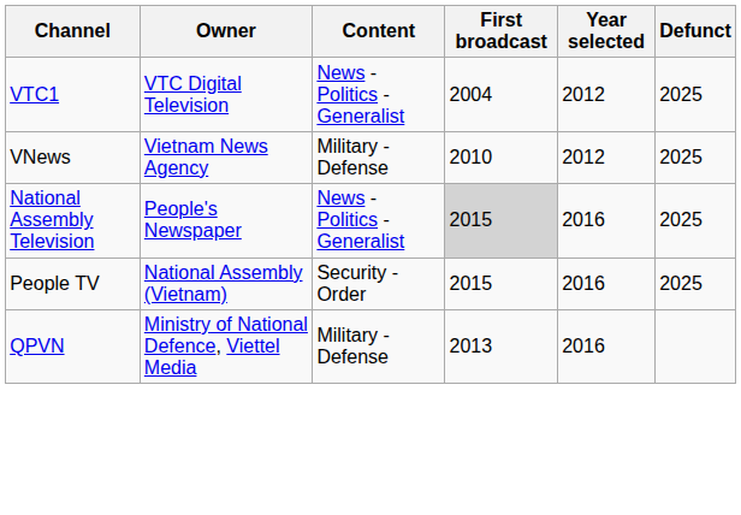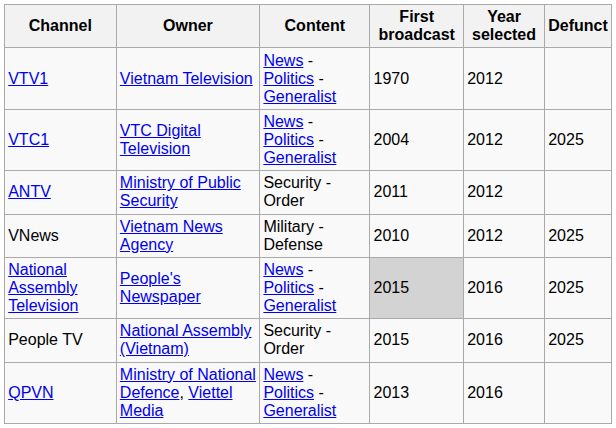+ row: VTV1 | Vietnam Television | News - Politics - Generalist | 1970 | 2012
+ row: ANTV | Ministry of Public Security | Security - Order | 2011 | 2012
QPVN | Content: Military - Defense -> News - Politics - Generalist
